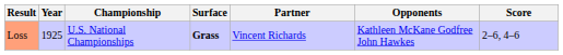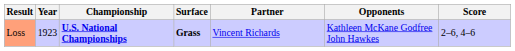Loss | Year: 1925 -> 1923
Loss | Championship: normal -> bold
